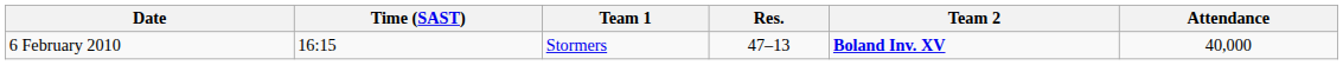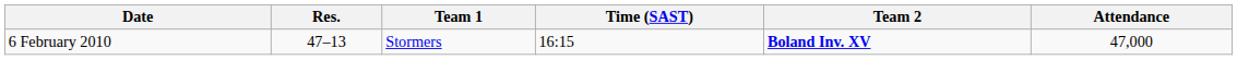columns swapped: Time (SAST) <-> Res.
6 February 2010 | Attendance: 40,000 -> 47,000
